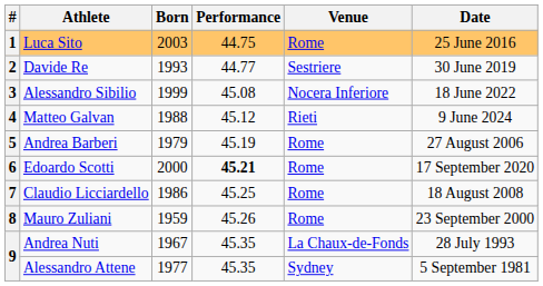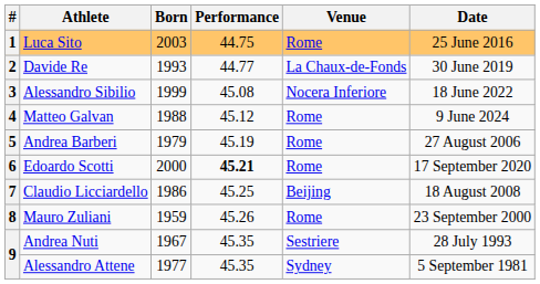2 | Venue: Sestriere -> La Chaux-de-Fonds
4 | Venue: Rieti -> Rome
7 | Venue: Rome -> Beijing
9 / Andrea Nuti | Venue: La Chaux-de-Fonds -> Sestriere
